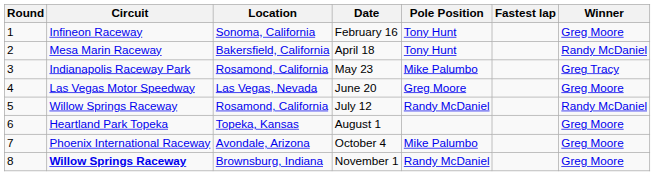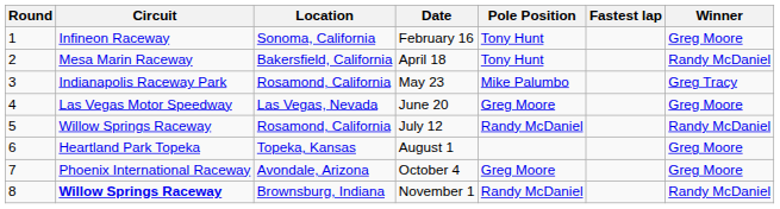October 4 | Pole Position: Mike Palumbo -> Greg Moore
November 1 | Winner: Greg Moore -> Randy McDaniel
